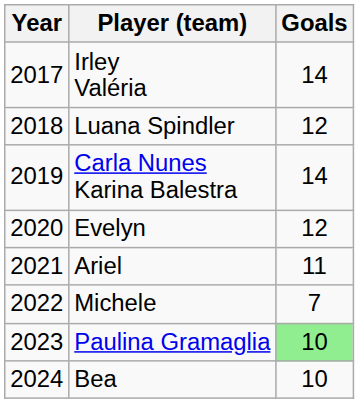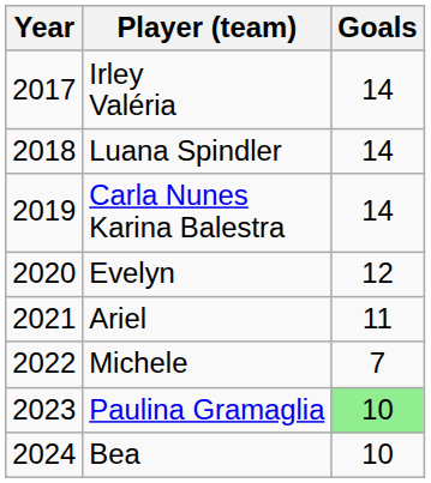Luana Spindler | Goals: 12 -> 14
